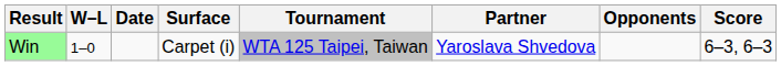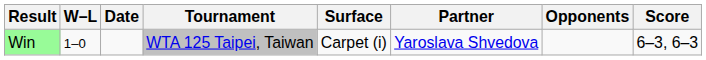columns swapped: Tournament <-> Surface
